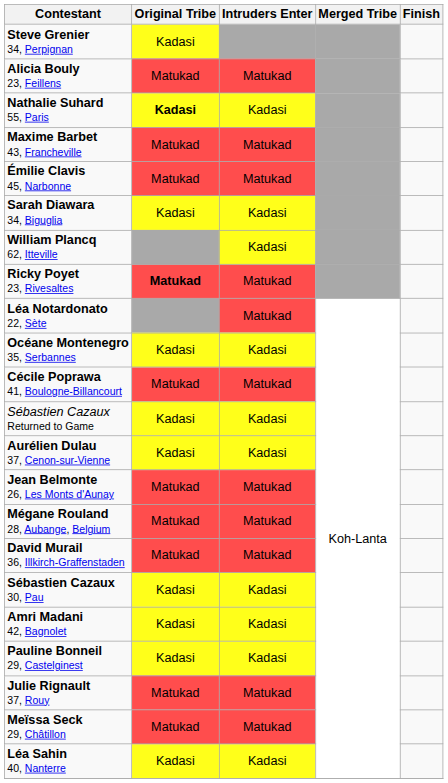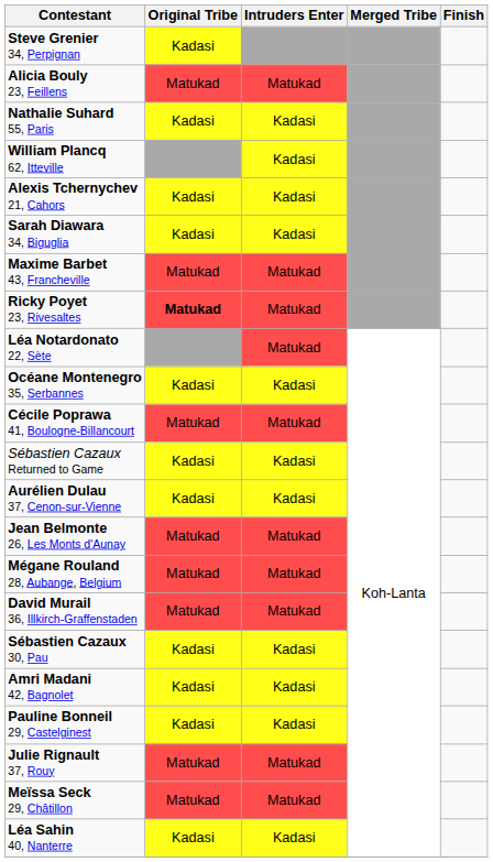Nathalie Suhard 55, Paris | Original Tribe: bold -> normal
rows swapped: William Plancq 62, Itteville <-> Maxime Barbet 43, Francheville
+ row: Alexis Tchernychev 21, Cahors | Kadasi | Kadasi
- row: Émilie Clavis 45, Narbonne | Matukad | Matukad
